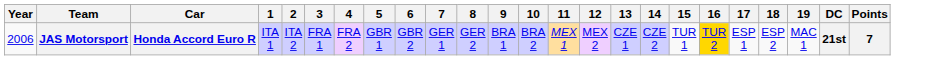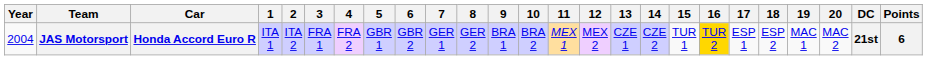+ column: 20 | MAC 2
JAS Motorsport | Year: 2006 -> 2004
JAS Motorsport | Points: 7 -> 6
